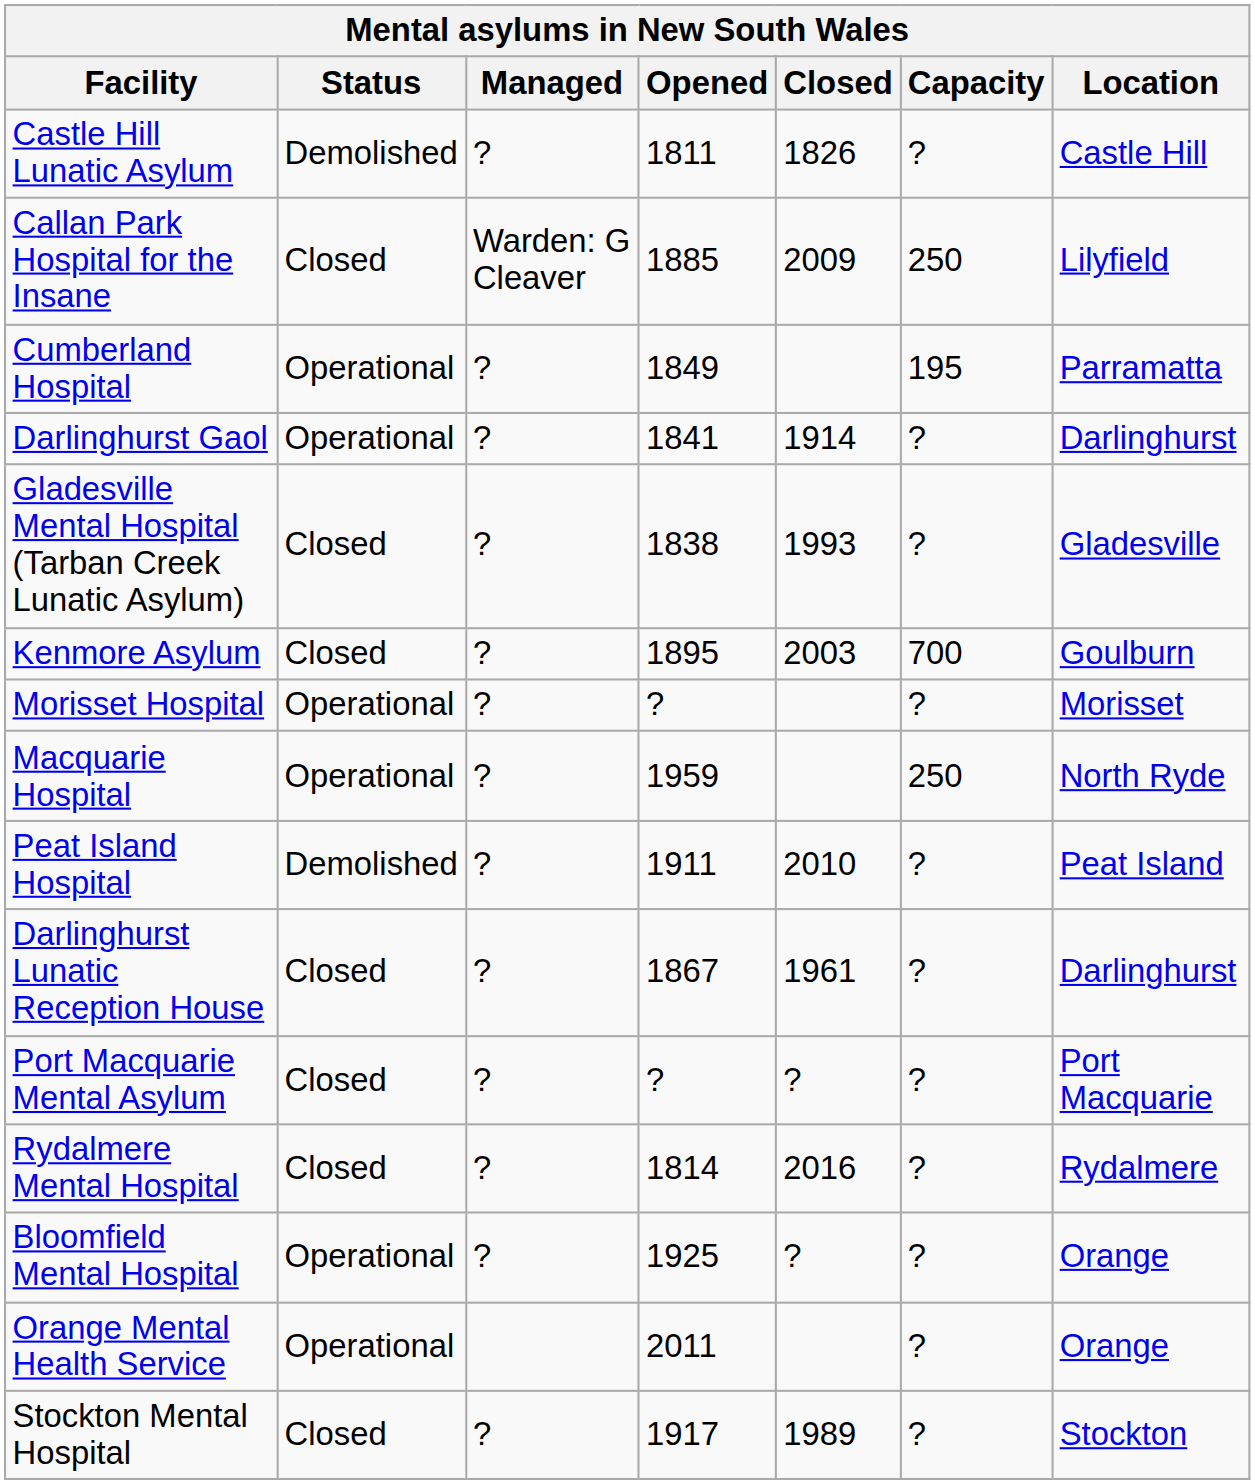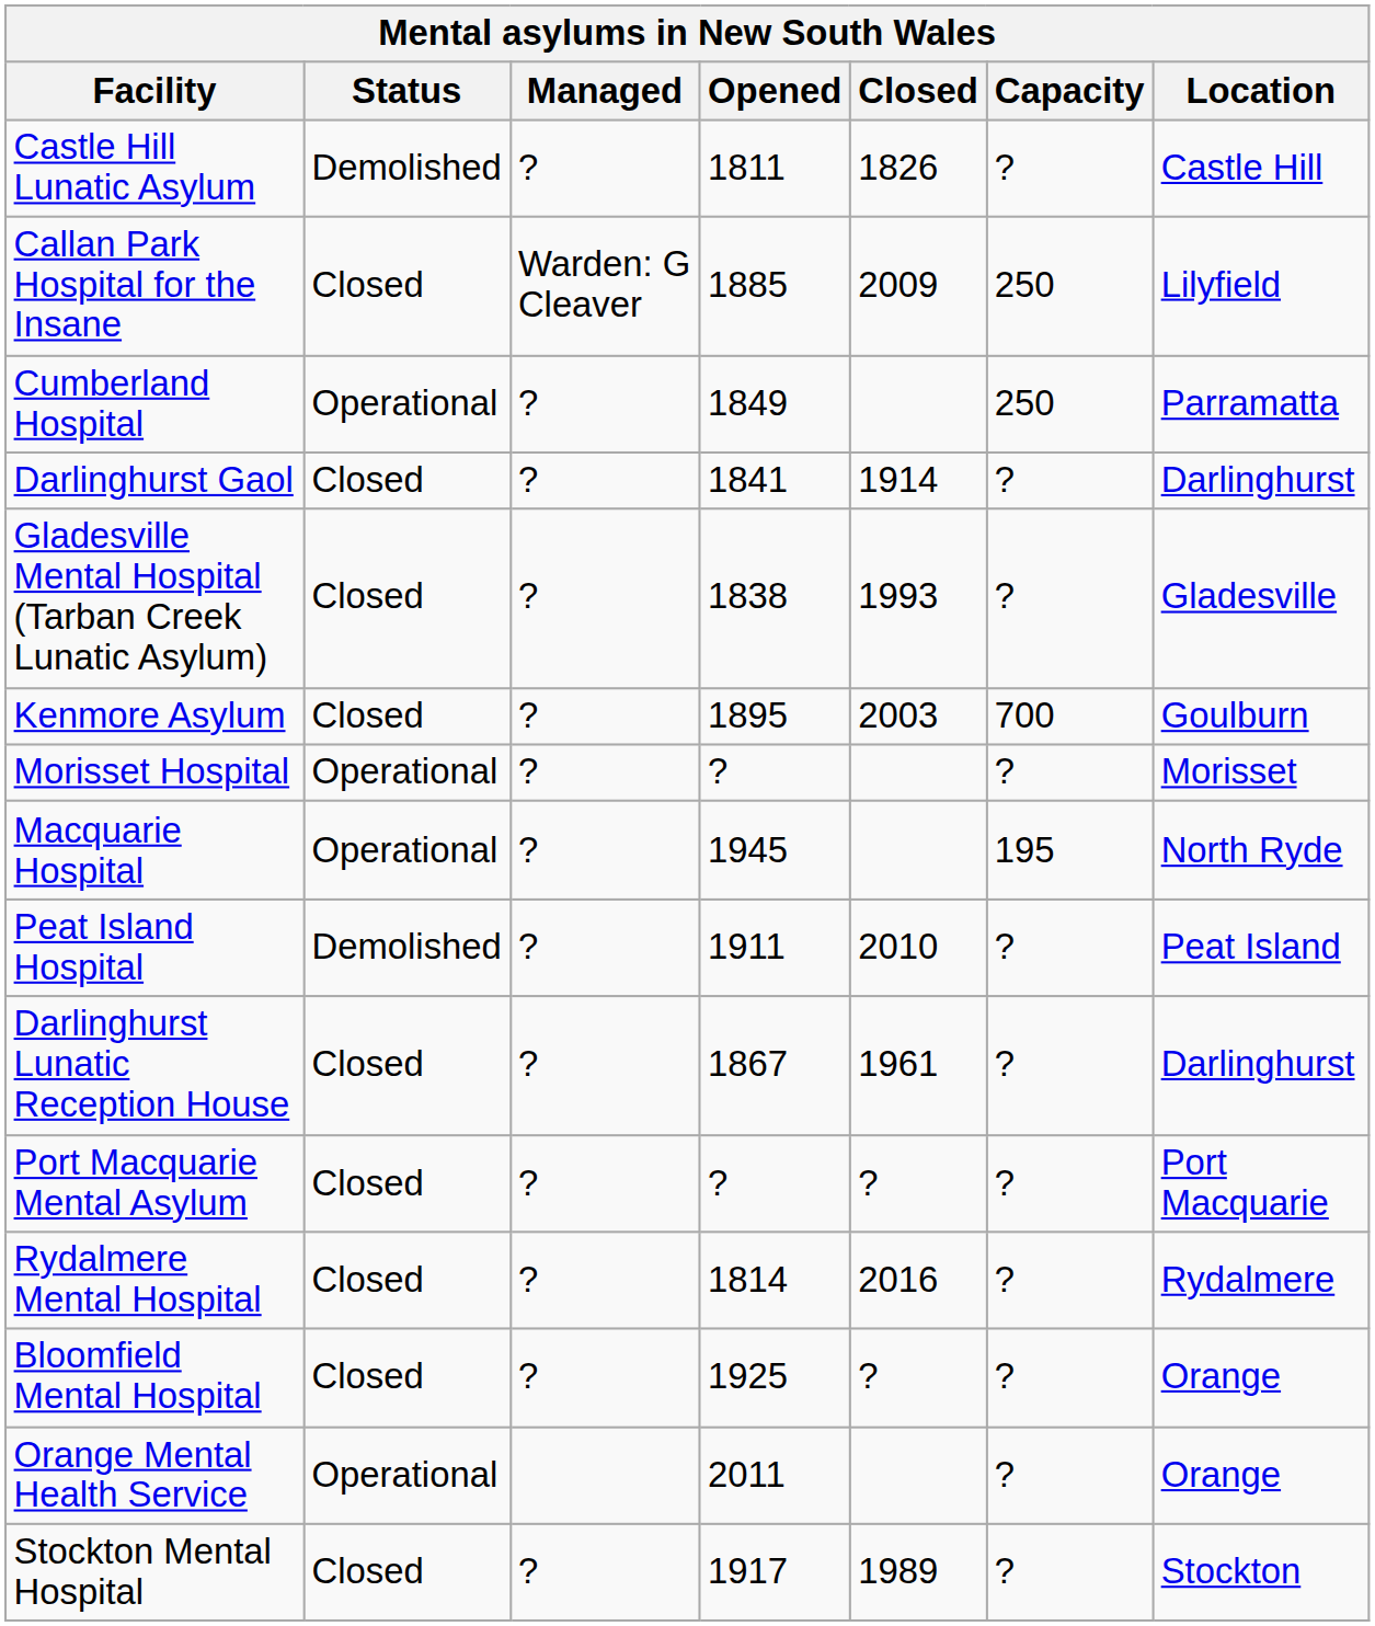Cumberland Hospital | Capacity: 195 -> 250
Darlinghurst Gaol | Status: Operational -> Closed
Macquarie Hospital | Opened: 1959 -> 1945
Macquarie Hospital | Capacity: 250 -> 195
Bloomfield Mental Hospital | Status: Operational -> Closed
